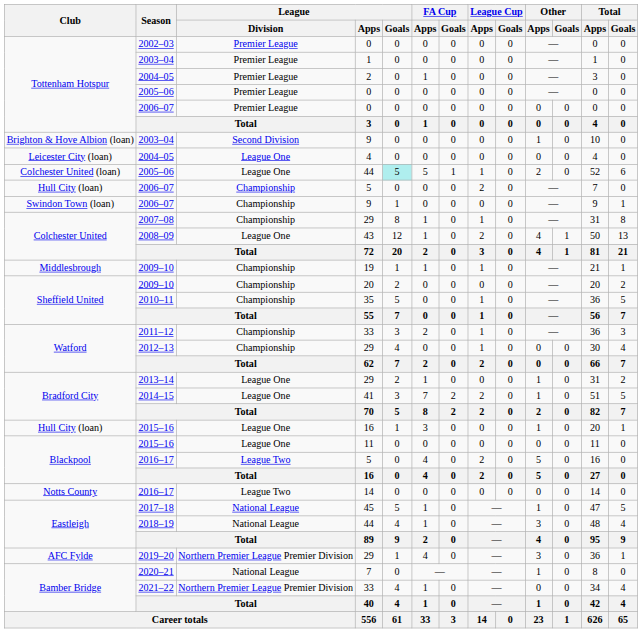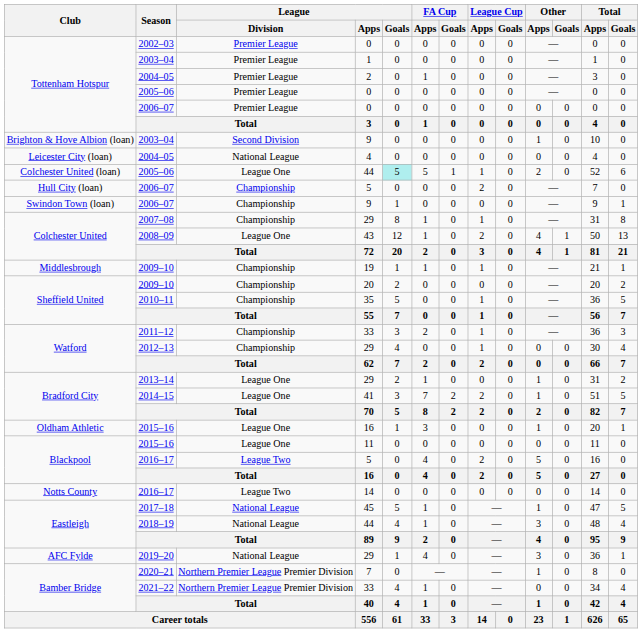2004–05 / 4 | League / Division: League One -> National League
2015–16 / 16 | Club: Hull City (loan) -> Oldham Athletic
2019–20 | League / Division: Northern Premier League Premier Division -> National League
2020–21 | League / Division: National League -> Northern Premier League Premier Division
